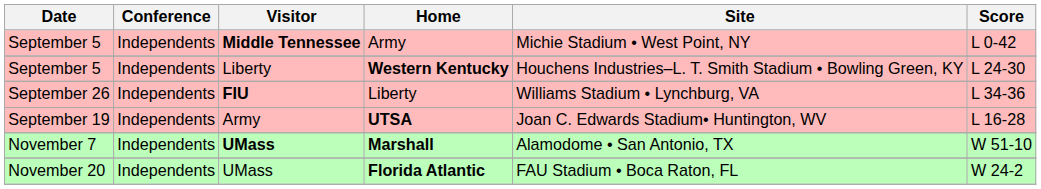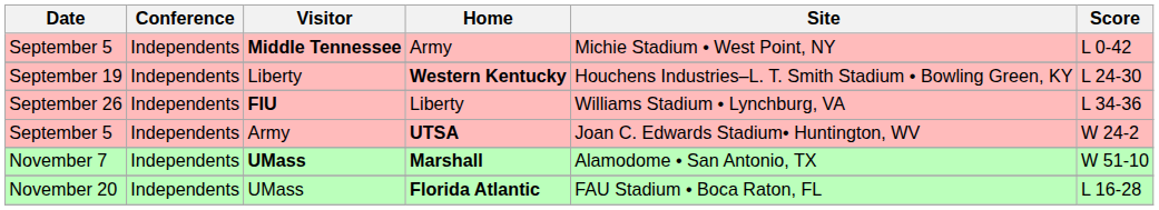Western Kentucky | Date: September 5 -> September 19
UTSA | Date: September 19 -> September 5
UTSA | Score: L 16-28 -> W 24-2
Florida Atlantic | Score: W 24-2 -> L 16-28
